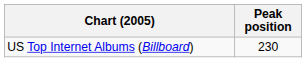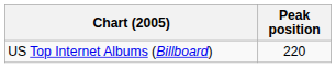US Top Internet Albums (Billboard) | Peak position: 230 -> 220
